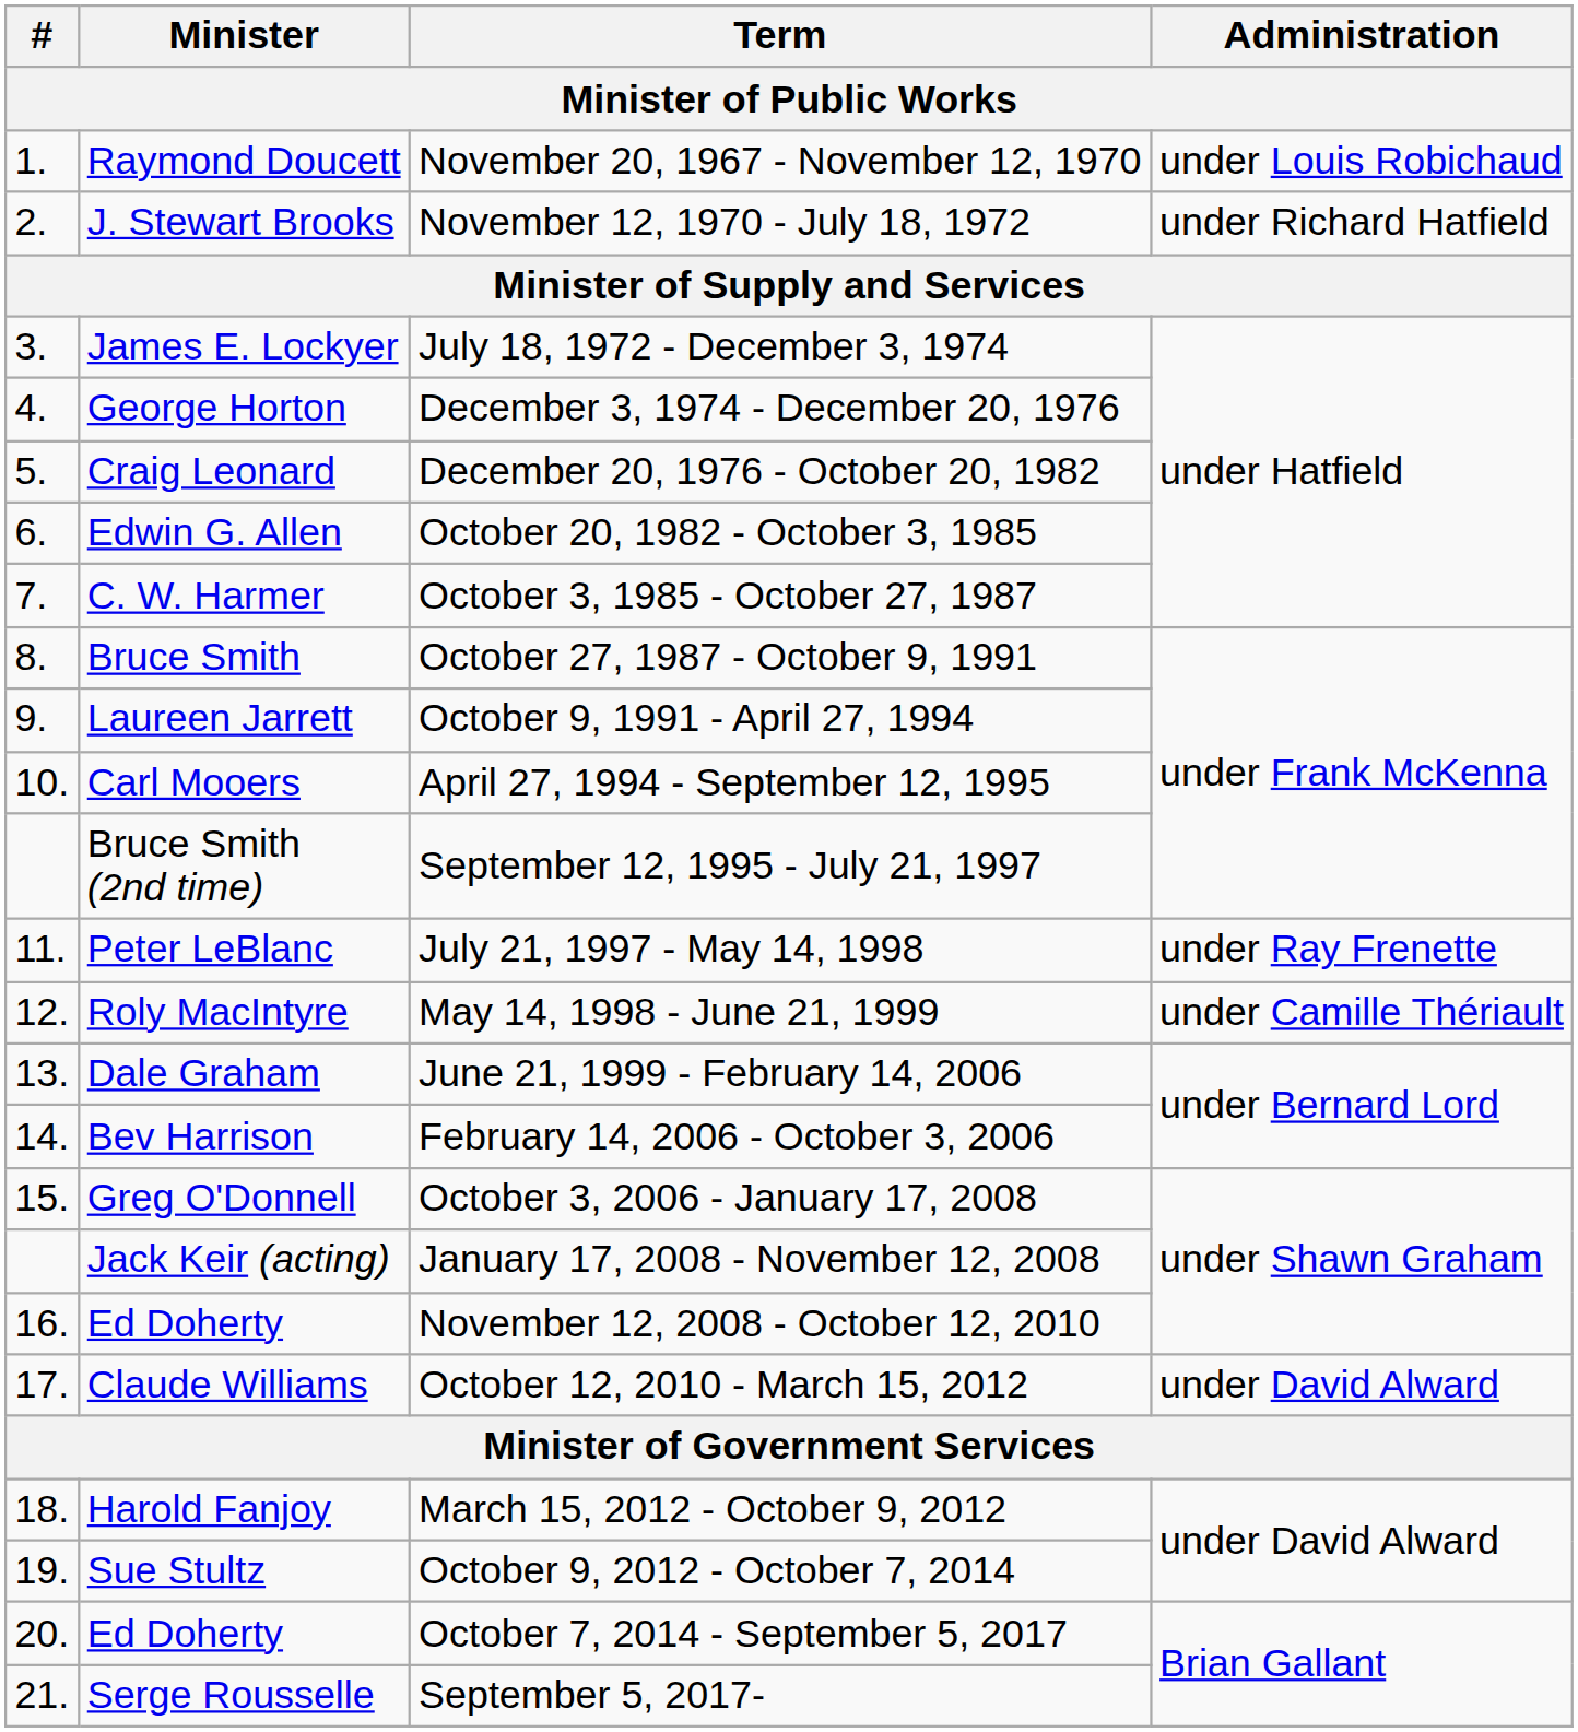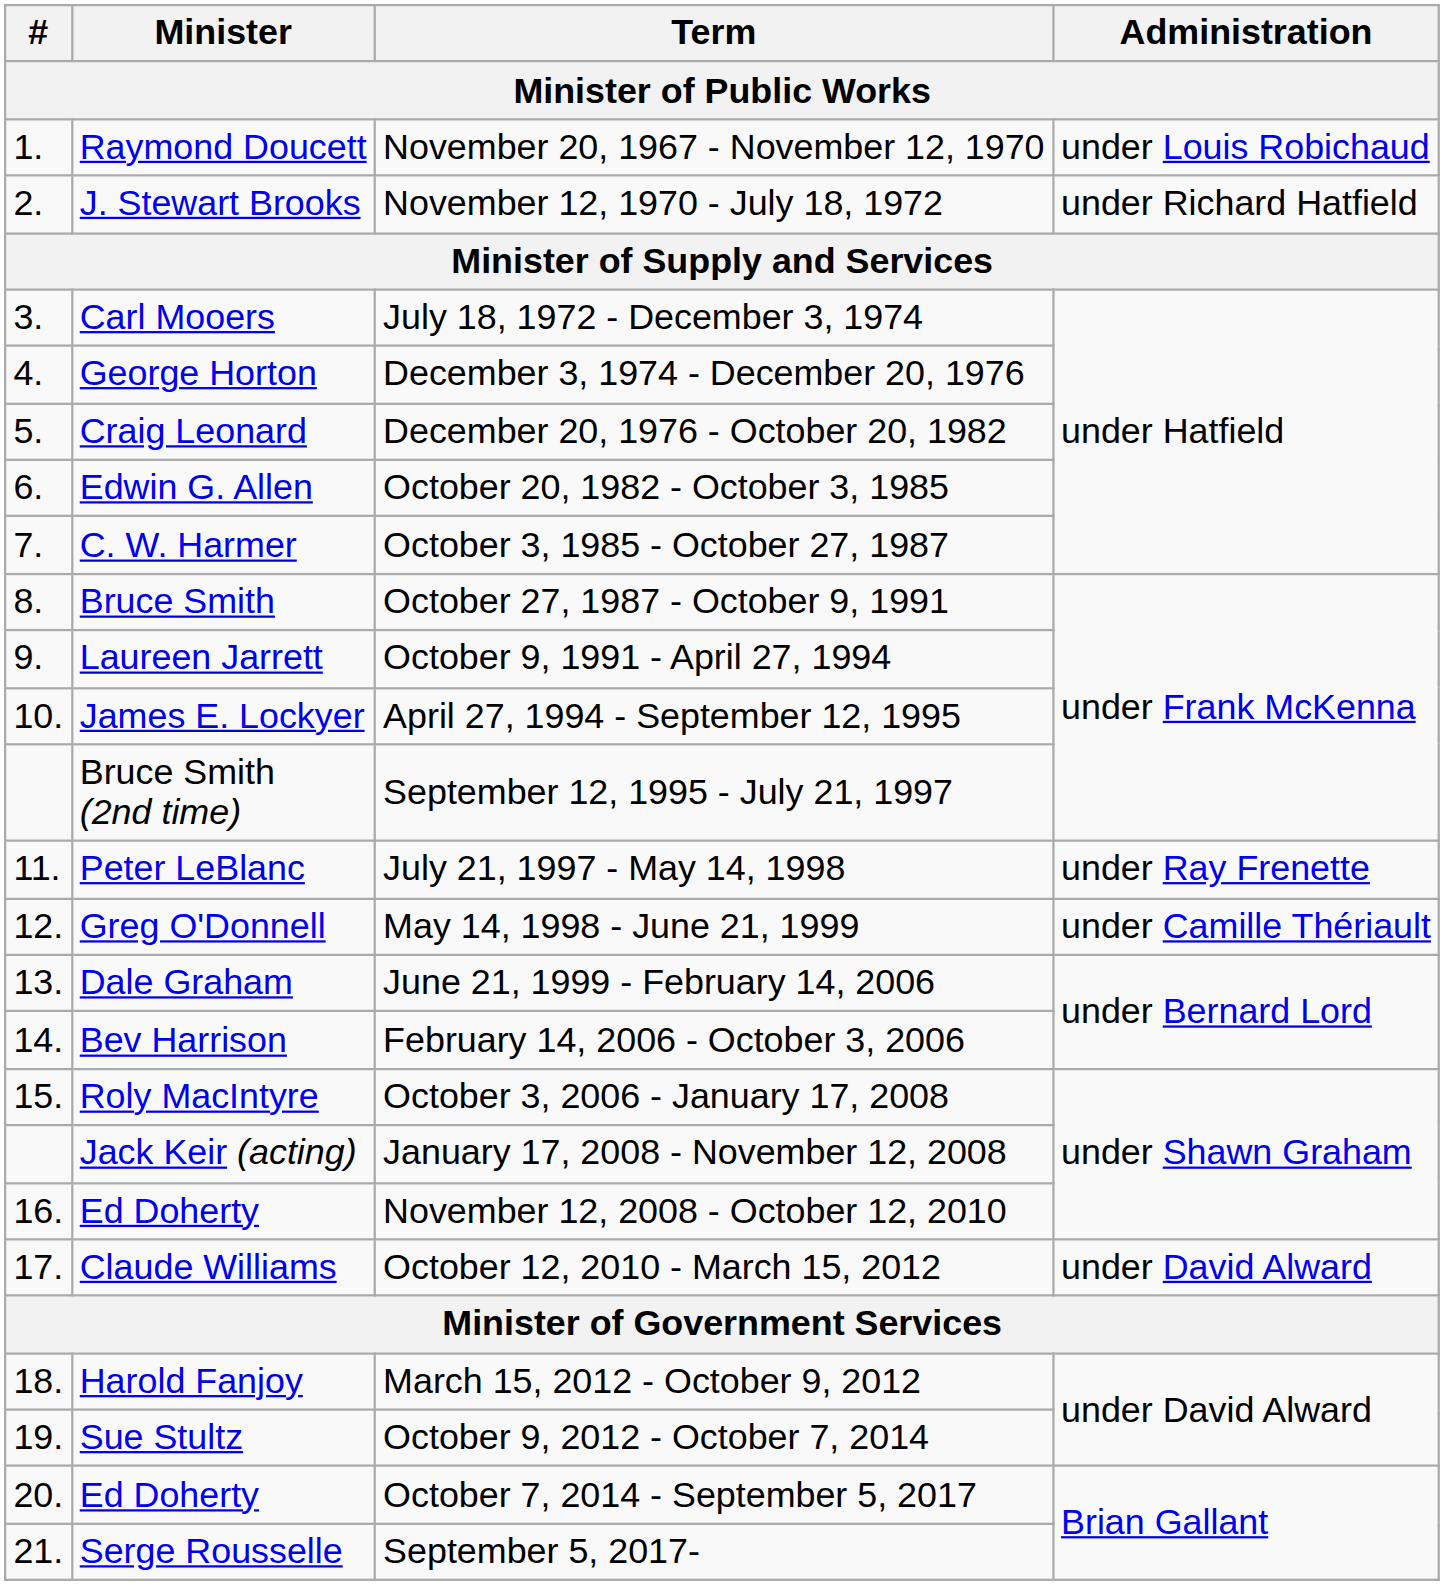July 18, 1972 - December 3, 1974 | Minister: James E. Lockyer -> Carl Mooers
April 27, 1994 - September 12, 1995 | Minister: Carl Mooers -> James E. Lockyer
May 14, 1998 - June 21, 1999 | Minister: Roly MacIntyre -> Greg O'Donnell
October 3, 2006 - January 17, 2008 | Minister: Greg O'Donnell -> Roly MacIntyre
